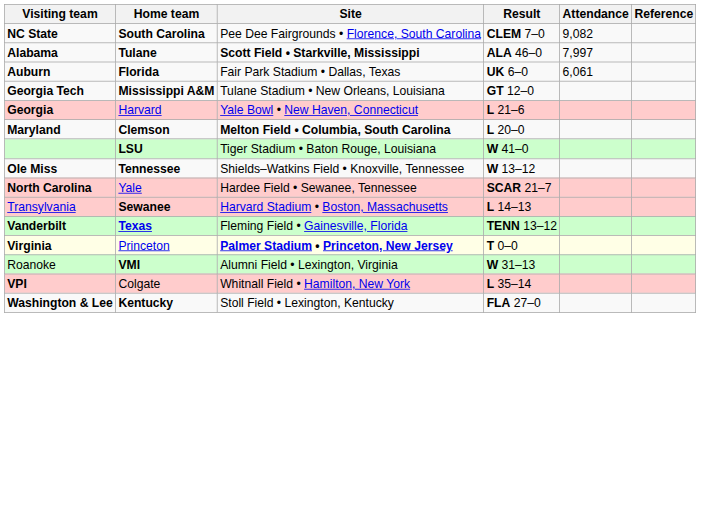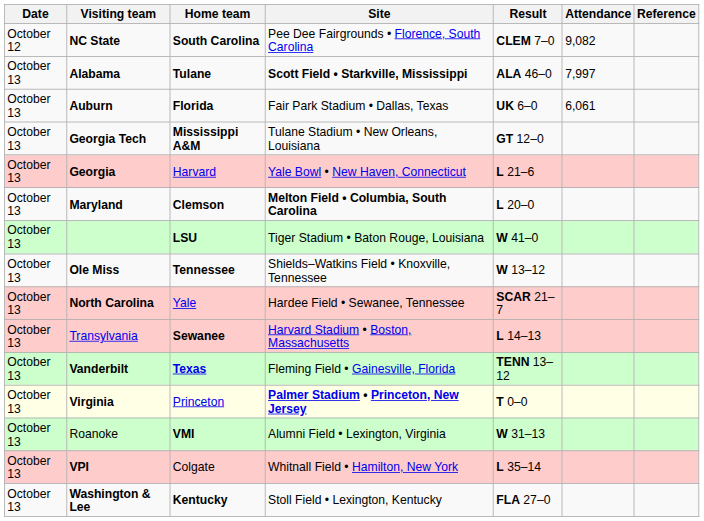+ column: Date | October 12 | October 13 | October 13 | October 13 | October 13 | October 13 | October 13 | October 13 | October 13 | October 13 | October 13 | October 13 | October 13 | October 13 | October 13
